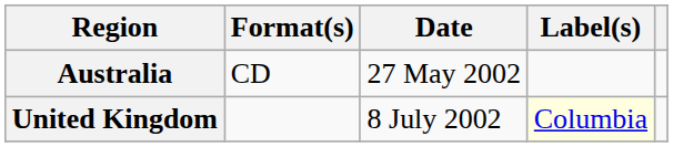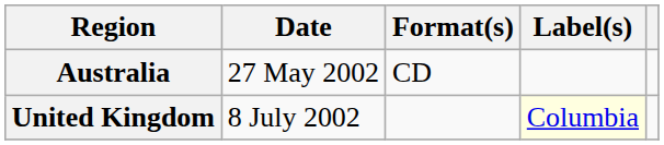columns swapped: Date <-> Format(s)
